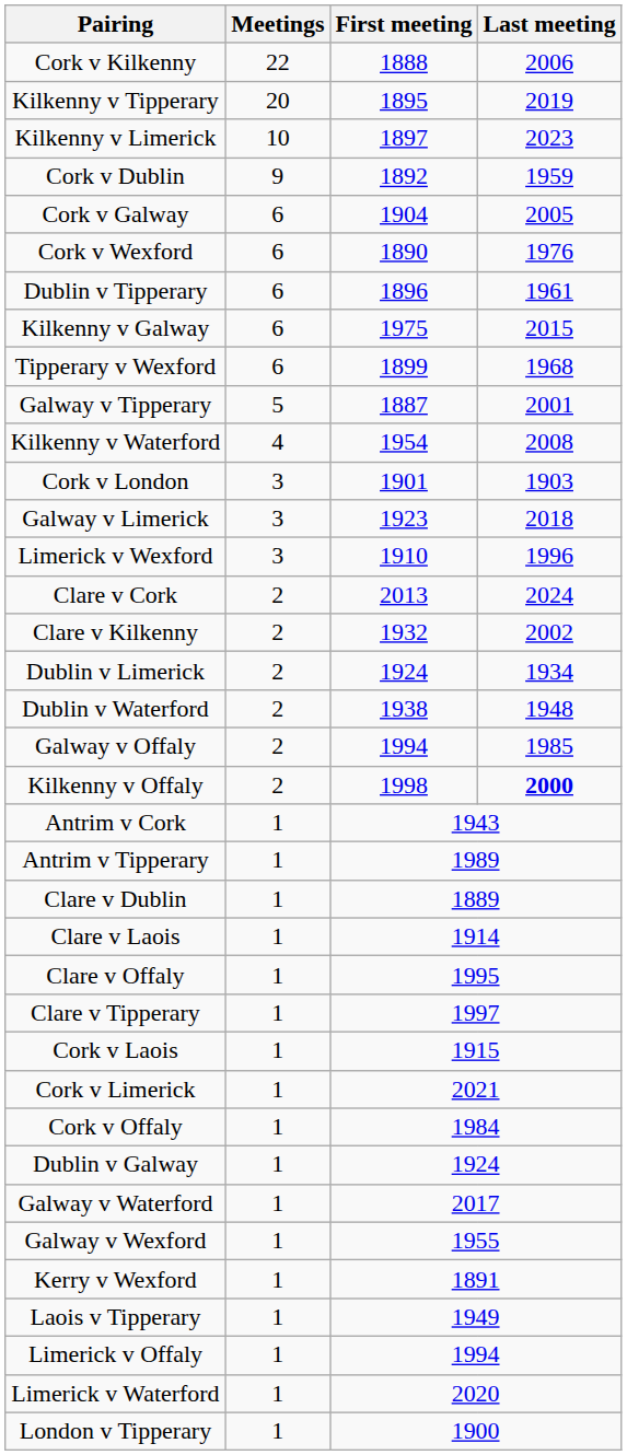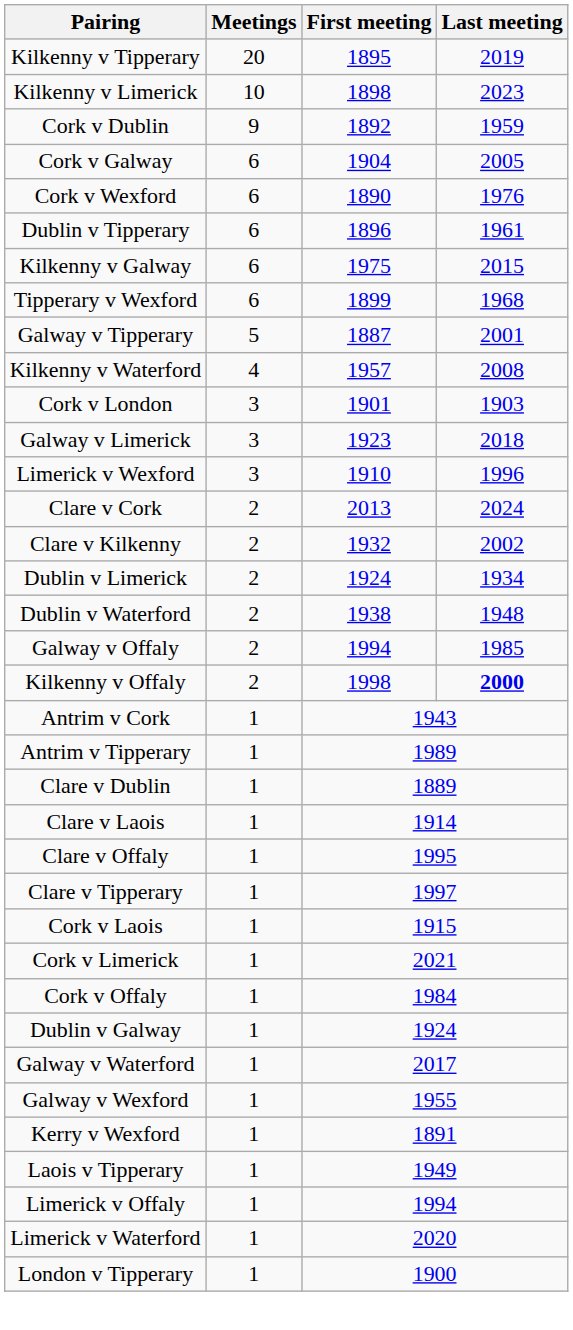- row: Cork v Kilkenny | 22 | 1888 | 2006
Kilkenny v Limerick | First meeting: 1897 -> 1898
Kilkenny v Waterford | First meeting: 1954 -> 1957
